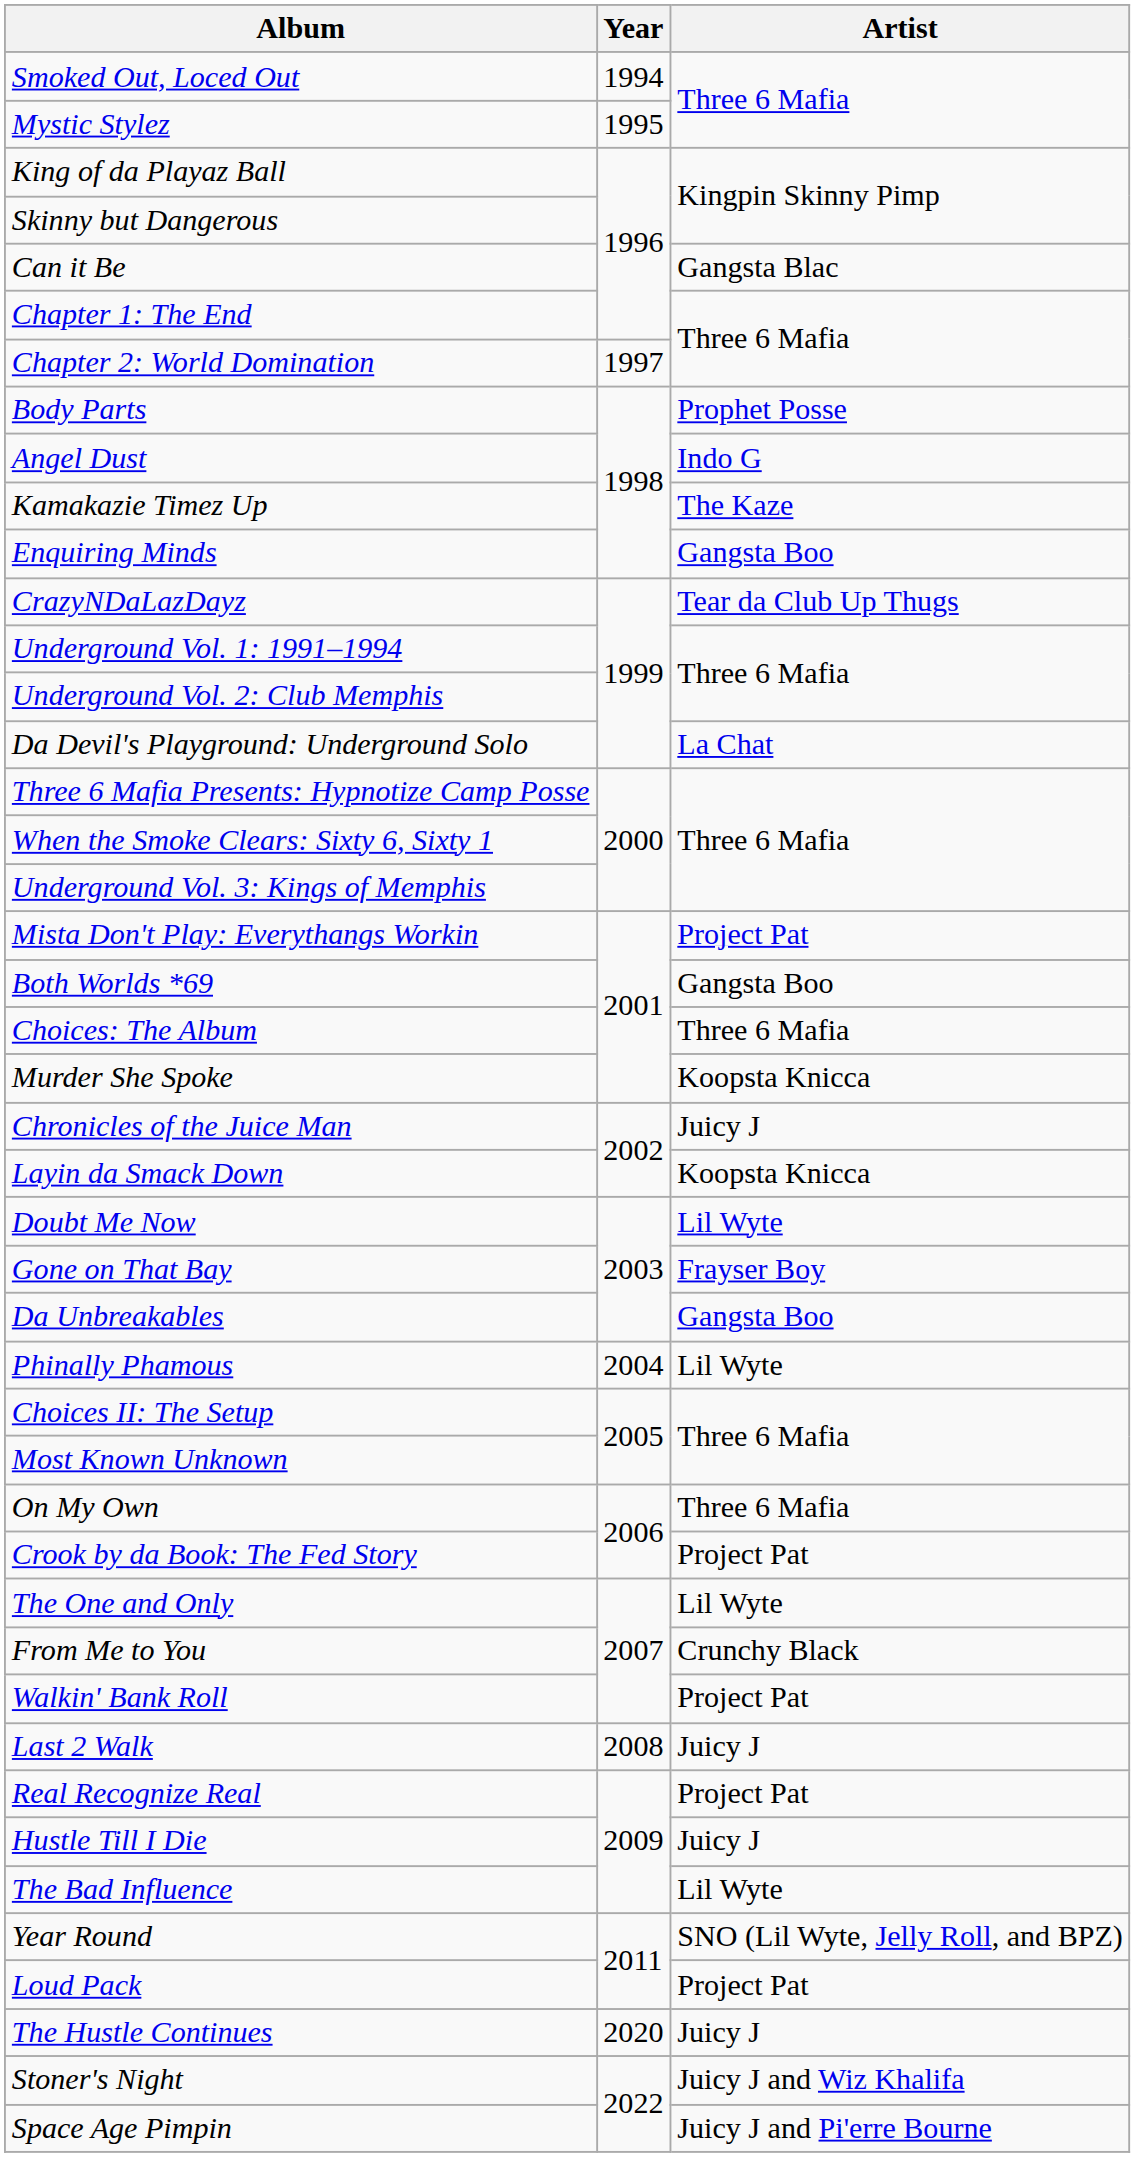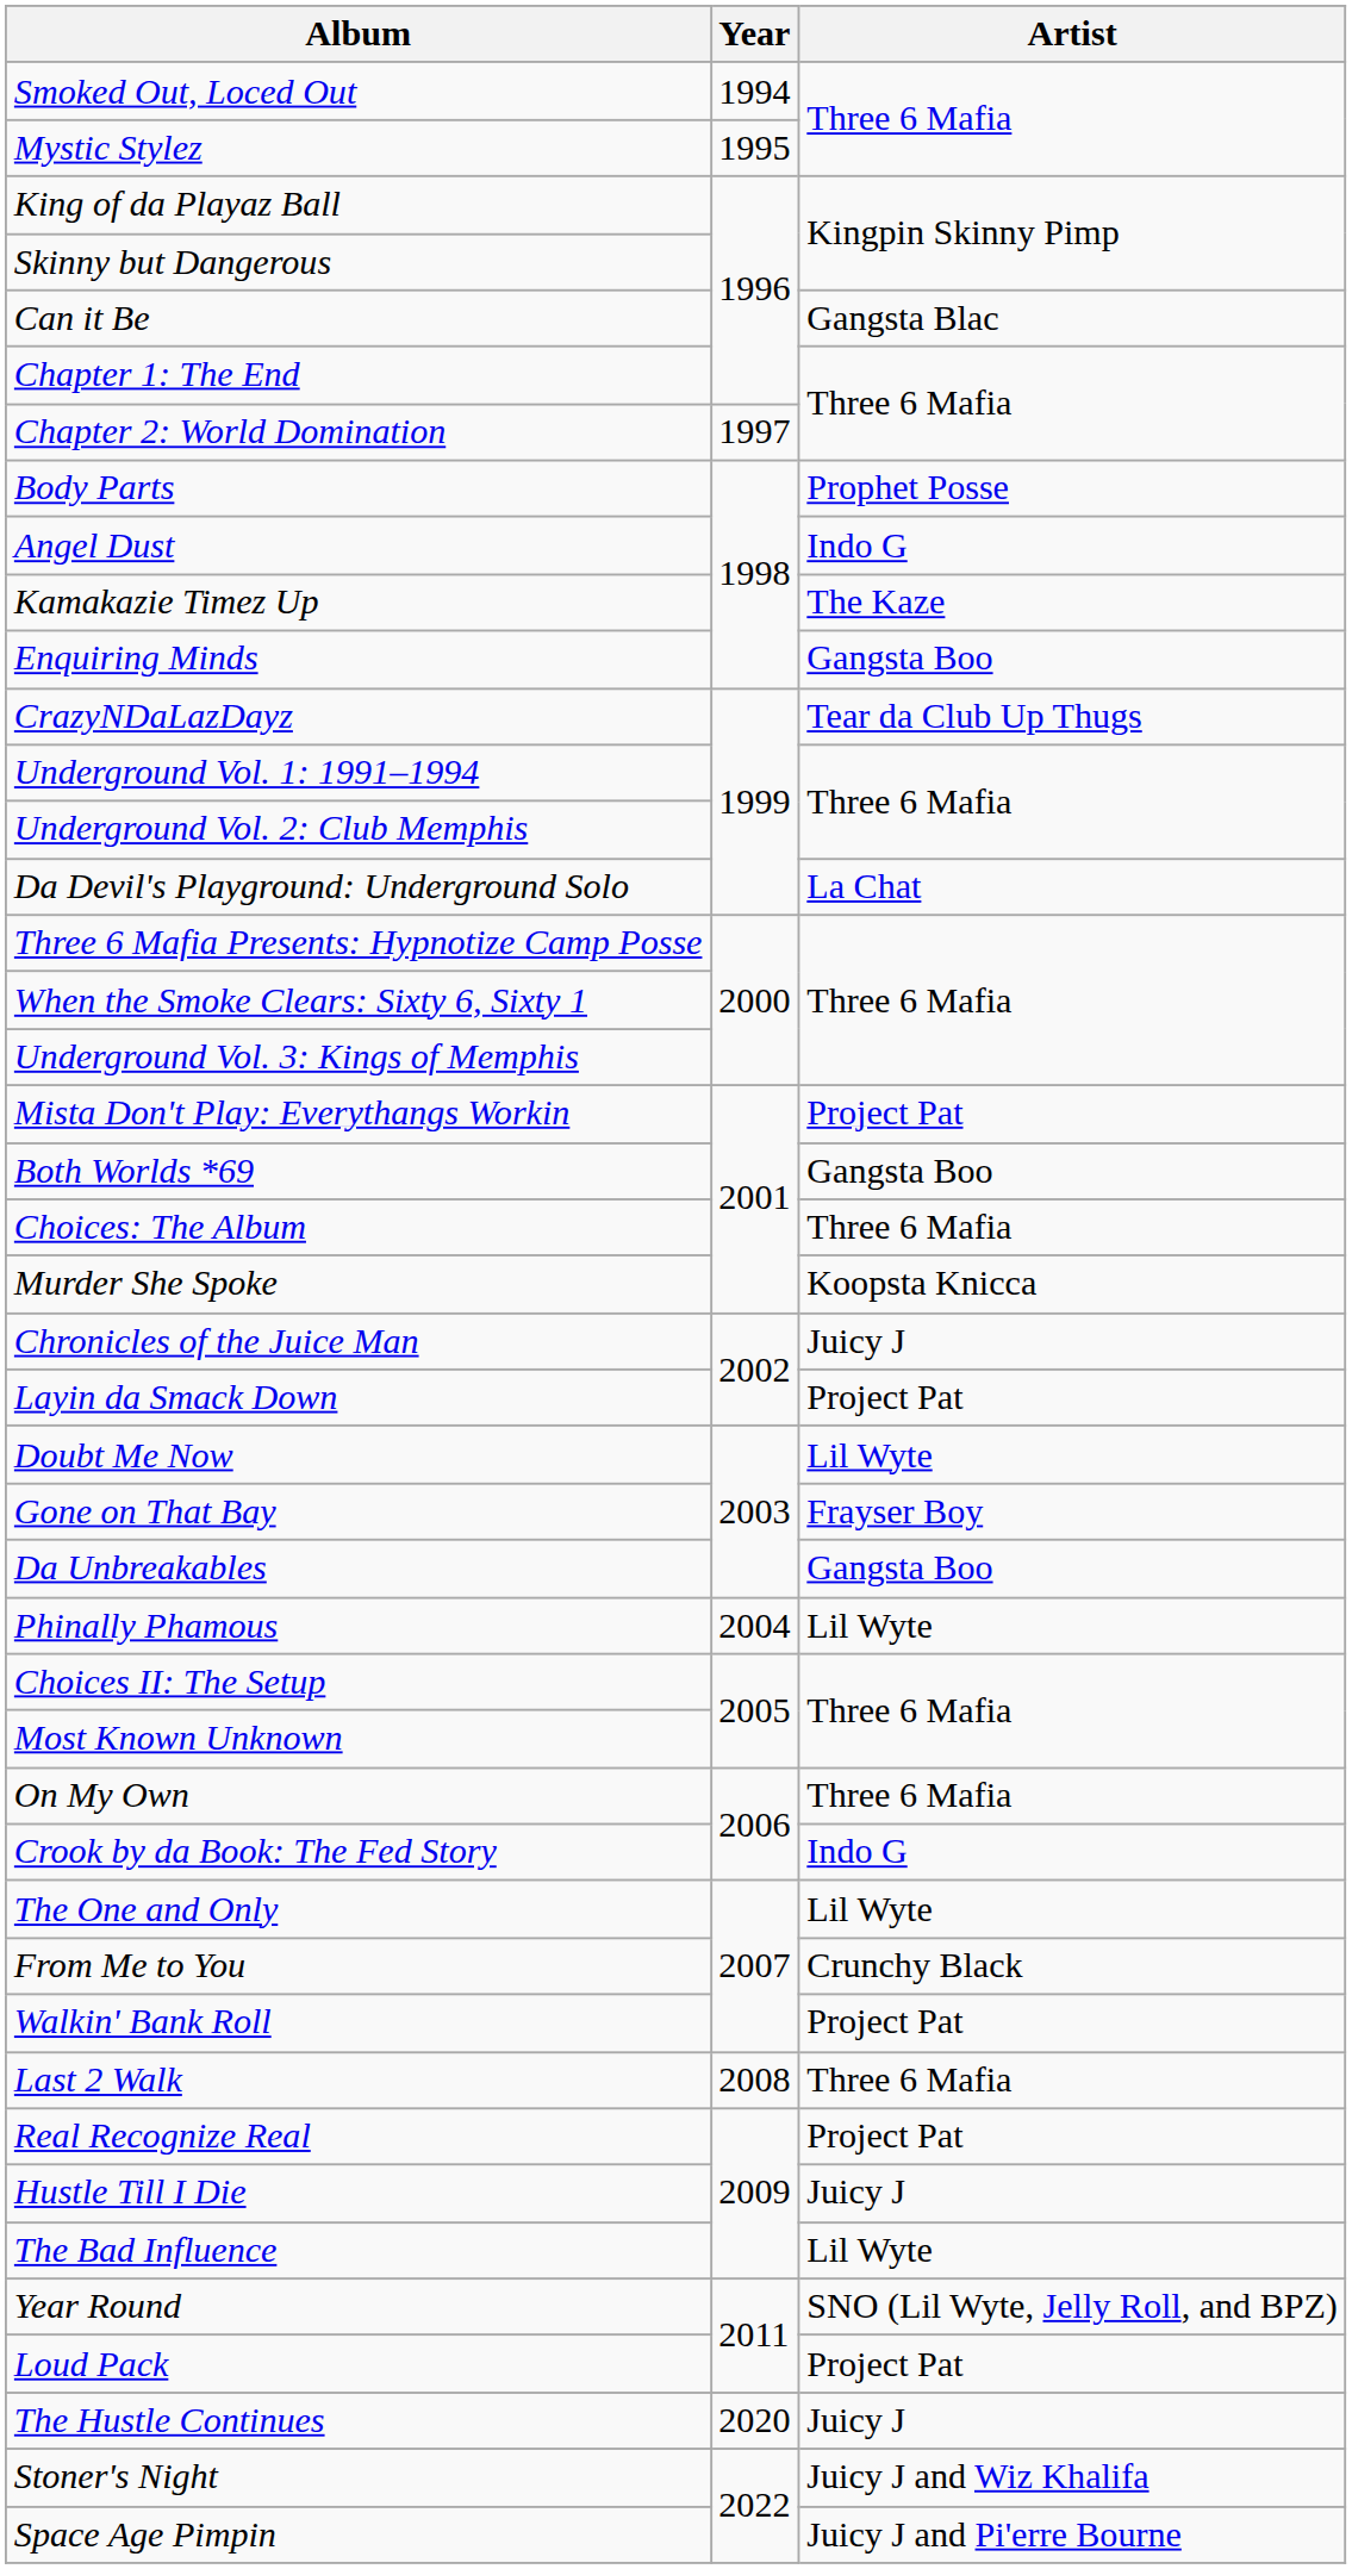Layin da Smack Down | Artist: Koopsta Knicca -> Project Pat
Crook by da Book: The Fed Story | Artist: Project Pat -> Indo G
Last 2 Walk | Artist: Juicy J -> Three 6 Mafia
